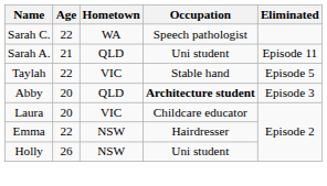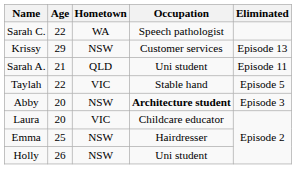+ row: Krissy | 29 | NSW | Customer services | Episode 13
Abby | Hometown: QLD -> NSW
Emma | Age: 22 -> 25
